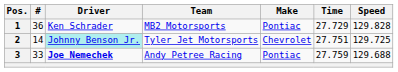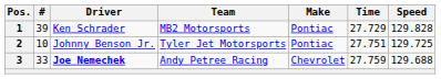1 | #: 36 -> 39
2 | #: 14 -> 10
2 | Driver: paleturquoise background -> no background
2 | Make: Chevrolet -> Pontiac
3 | Make: Pontiac -> Chevrolet
